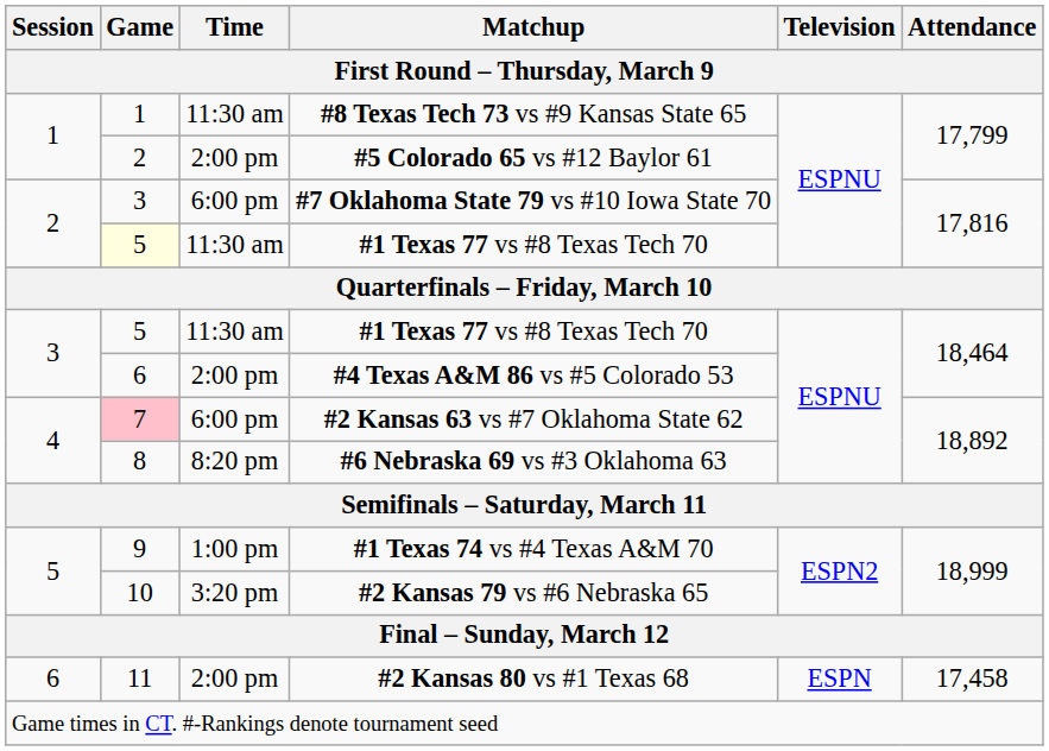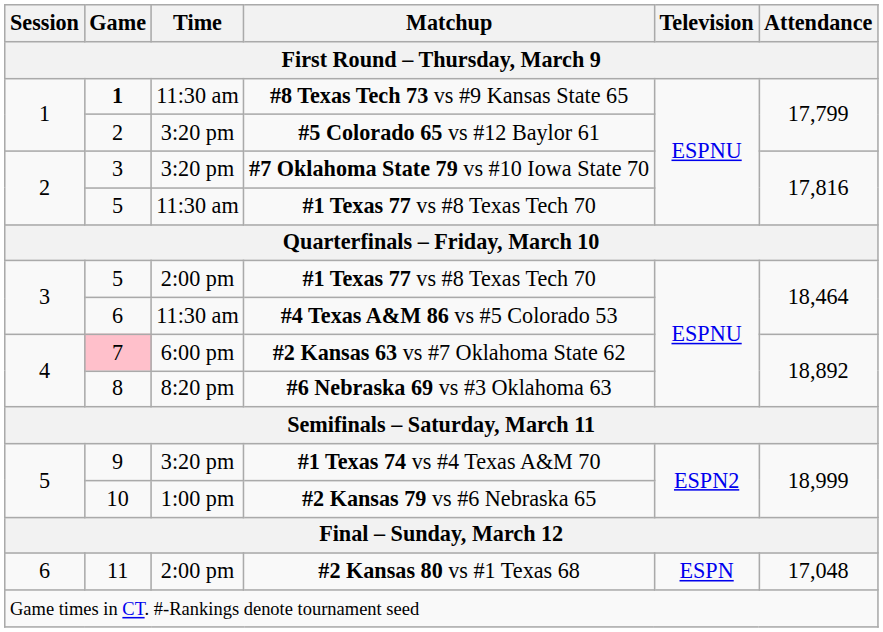#8 Texas Tech 73 vs #9 Kansas State 65 | Game: normal -> bold
#5 Colorado 65 vs #12 Baylor 61 | Time: 2:00 pm -> 3:20 pm
#7 Oklahoma State 79 vs #10 Iowa State 70 | Time: 6:00 pm -> 3:20 pm
2 / #1 Texas 77 vs #8 Texas Tech 70 | Game: lightyellow background -> no background
3 / #1 Texas 77 vs #8 Texas Tech 70 | Time: 11:30 am -> 2:00 pm
#4 Texas A&M 86 vs #5 Colorado 53 | Time: 2:00 pm -> 11:30 am
#1 Texas 74 vs #4 Texas A&M 70 | Time: 1:00 pm -> 3:20 pm
#2 Kansas 79 vs #6 Nebraska 65 | Time: 3:20 pm -> 1:00 pm
#2 Kansas 80 vs #1 Texas 68 | Attendance: 17,458 -> 17,048
